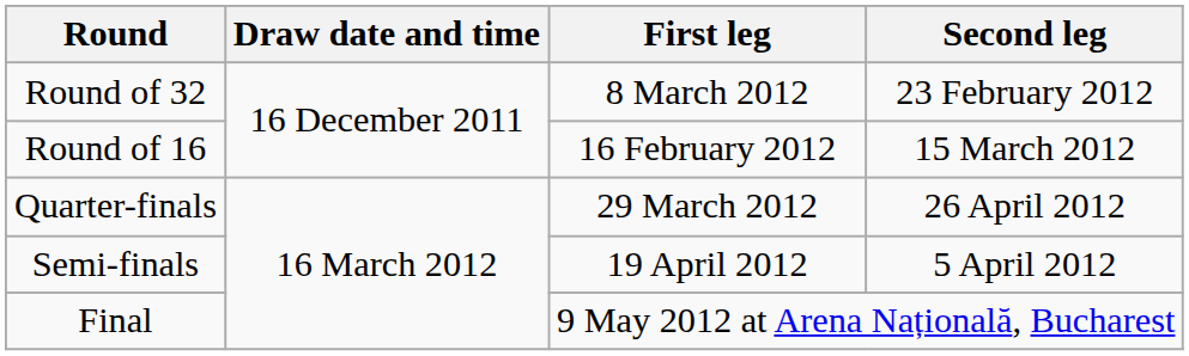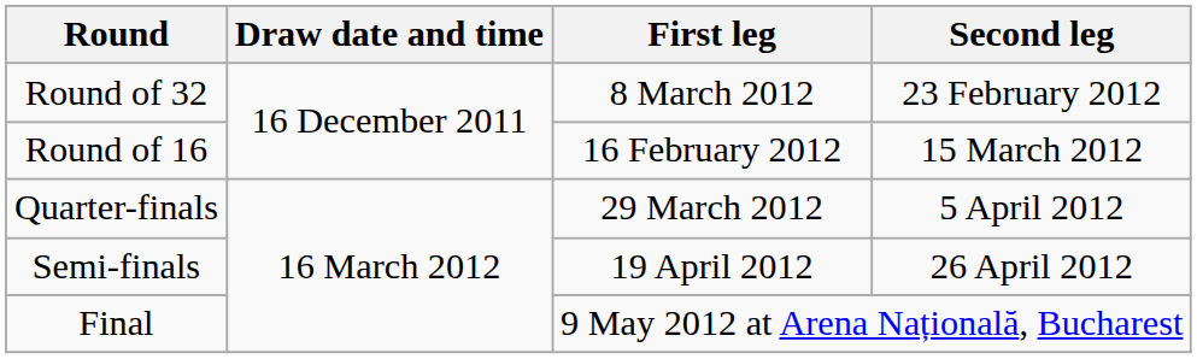Quarter-finals | Second leg: 26 April 2012 -> 5 April 2012
Semi-finals | Second leg: 5 April 2012 -> 26 April 2012
